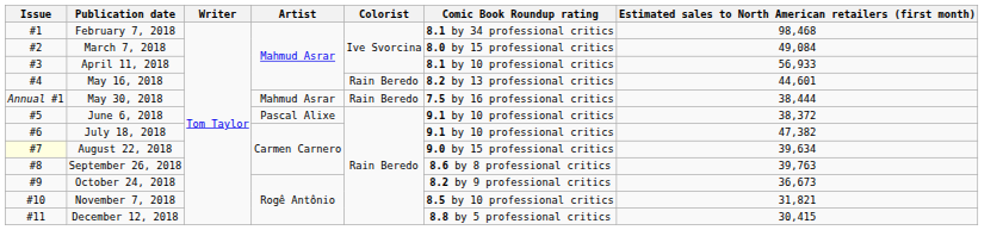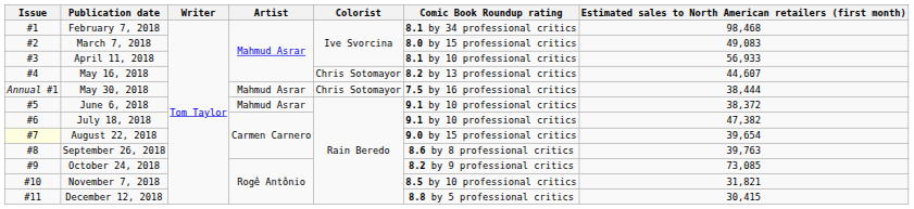March 7, 2018 | Estimated sales to North American retailers (first month): 49,084 -> 49,083
May 16, 2018 | Colorist: Rain Beredo -> Chris Sotomayor
May 16, 2018 | Estimated sales to North American retailers (first month): 44,601 -> 44,607
May 30, 2018 | Colorist: Rain Beredo -> Chris Sotomayor
June 6, 2018 | Artist: Pascal Alixe -> Mahmud Asrar
August 22, 2018 | Estimated sales to North American retailers (first month): 39,634 -> 39,654
October 24, 2018 | Estimated sales to North American retailers (first month): 36,673 -> 73,085
